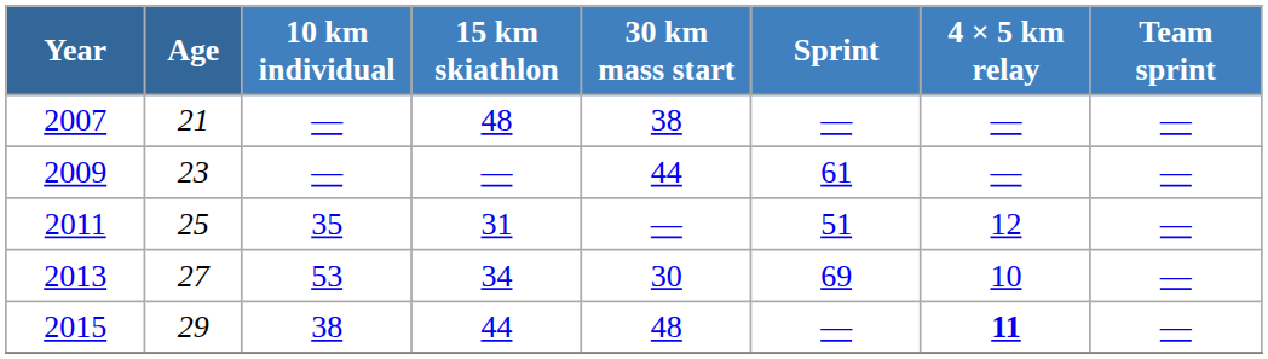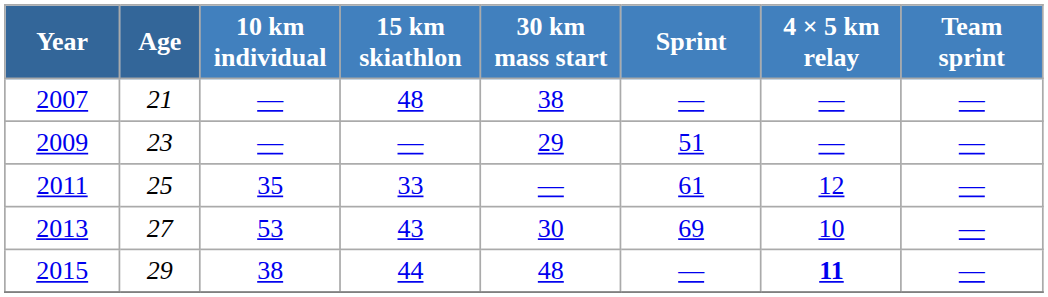2009 | 30 km mass start: 44 -> 29
2009 | Sprint: 61 -> 51
2011 | 15 km skiathlon: 31 -> 33
2011 | Sprint: 51 -> 61
2013 | 15 km skiathlon: 34 -> 43
